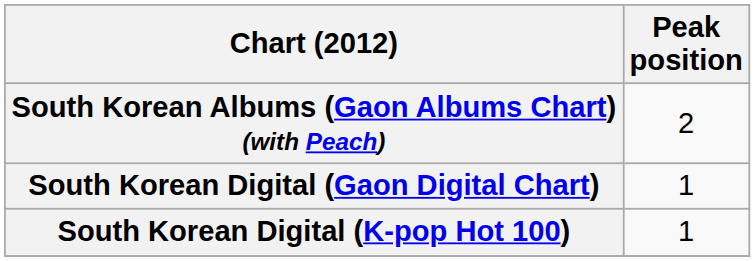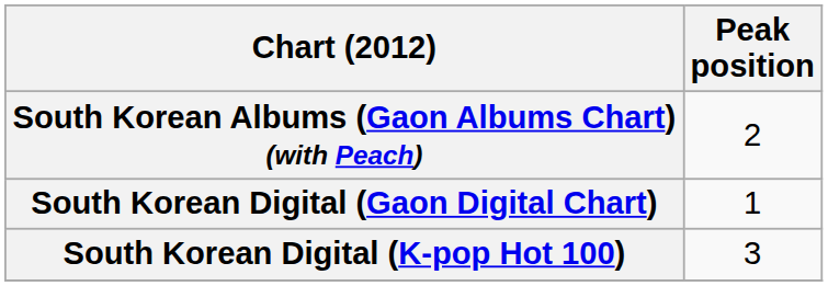South Korean Digital (K-pop Hot 100) | Peak position: 1 -> 3
